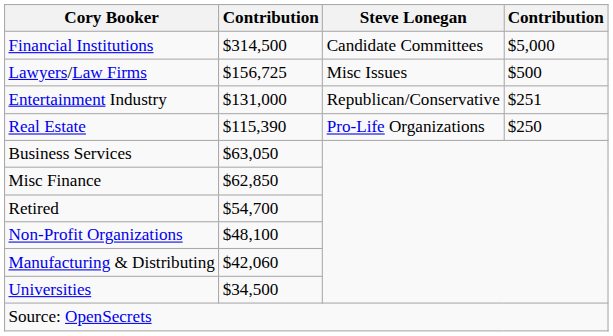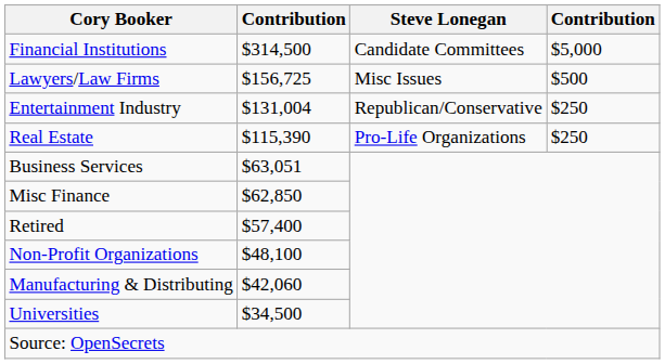Entertainment Industry | column 2: $131,000 -> $131,004
Entertainment Industry | column 4: $251 -> $250
Business Services | column 2: $63,050 -> $63,051
Retired | column 2: $54,700 -> $57,400
